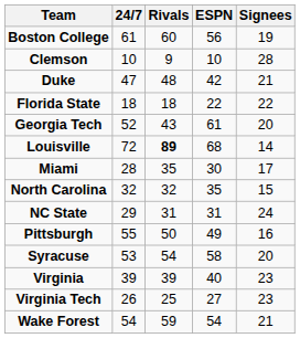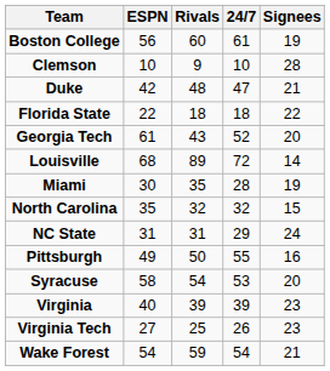columns swapped: ESPN <-> 24/7
Louisville | Rivals: bold -> normal
Miami | Signees: 17 -> 19
